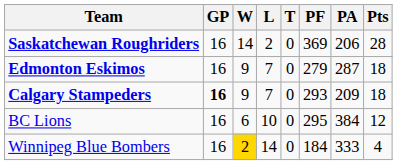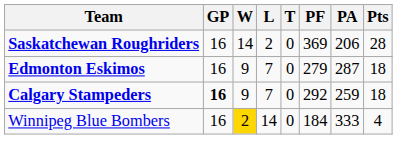Calgary Stampeders | PF: 293 -> 292
Calgary Stampeders | PA: 209 -> 259
- row: BC Lions | 16 | 6 | 10 | 0 | 295 | 384 | 12
